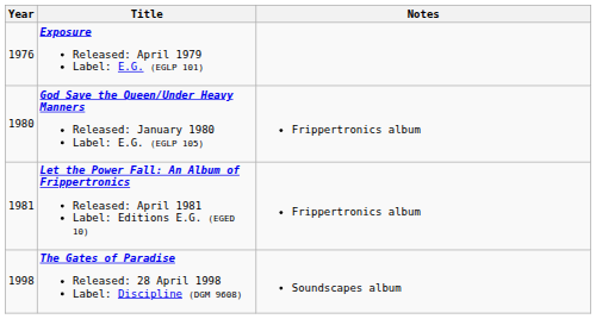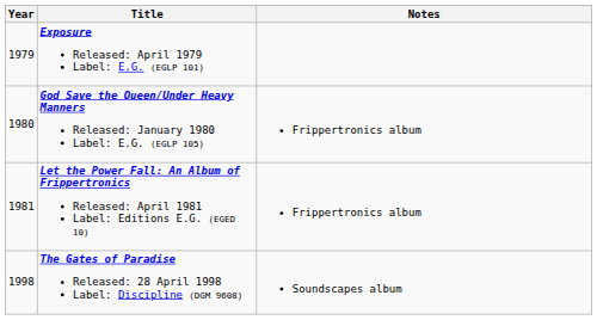Exposure Released: April 1979 Label: E.G. (EGLP 101) | Year: 1976 -> 1979
